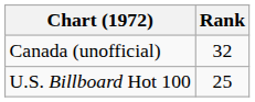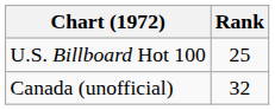rows swapped: Canada (unofficial) <-> U.S. Billboard Hot 100
